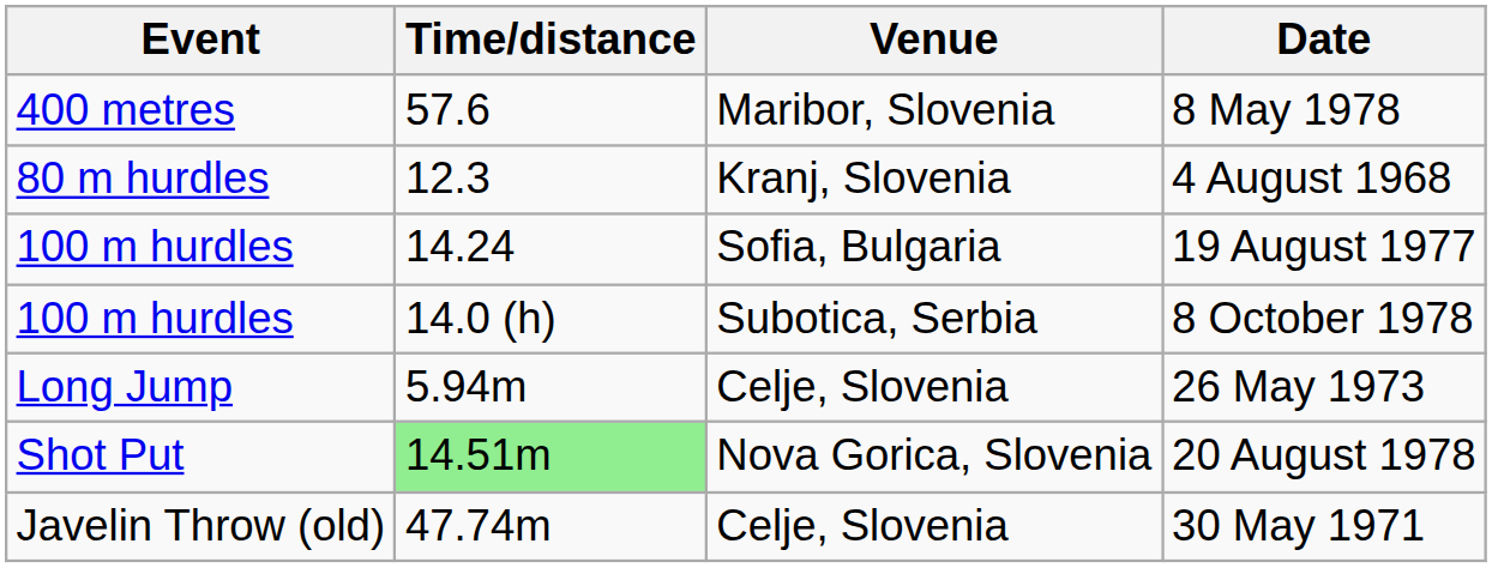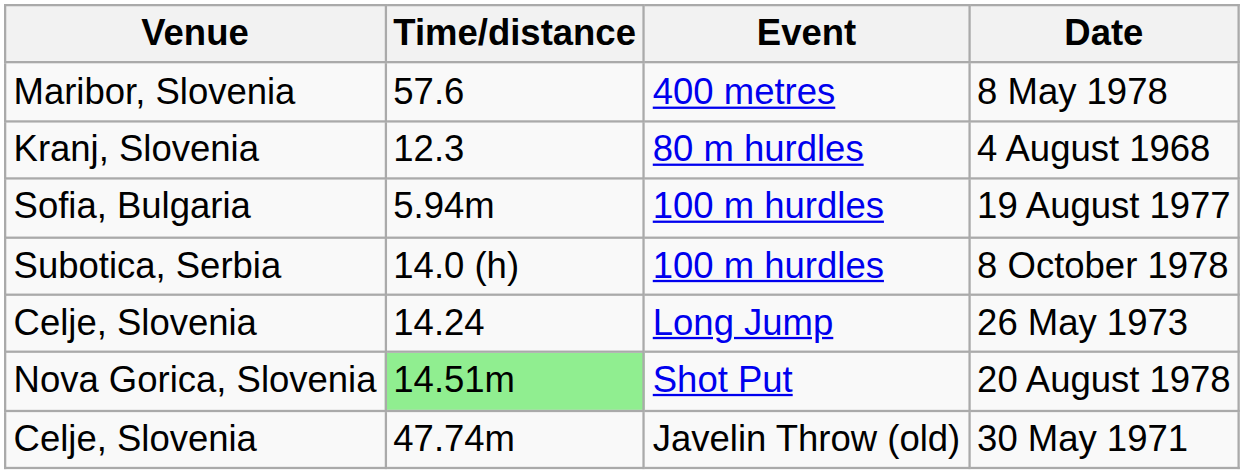columns swapped: Event <-> Venue
19 August 1977 | Time/distance: 14.24 -> 5.94m
26 May 1973 | Time/distance: 5.94m -> 14.24
